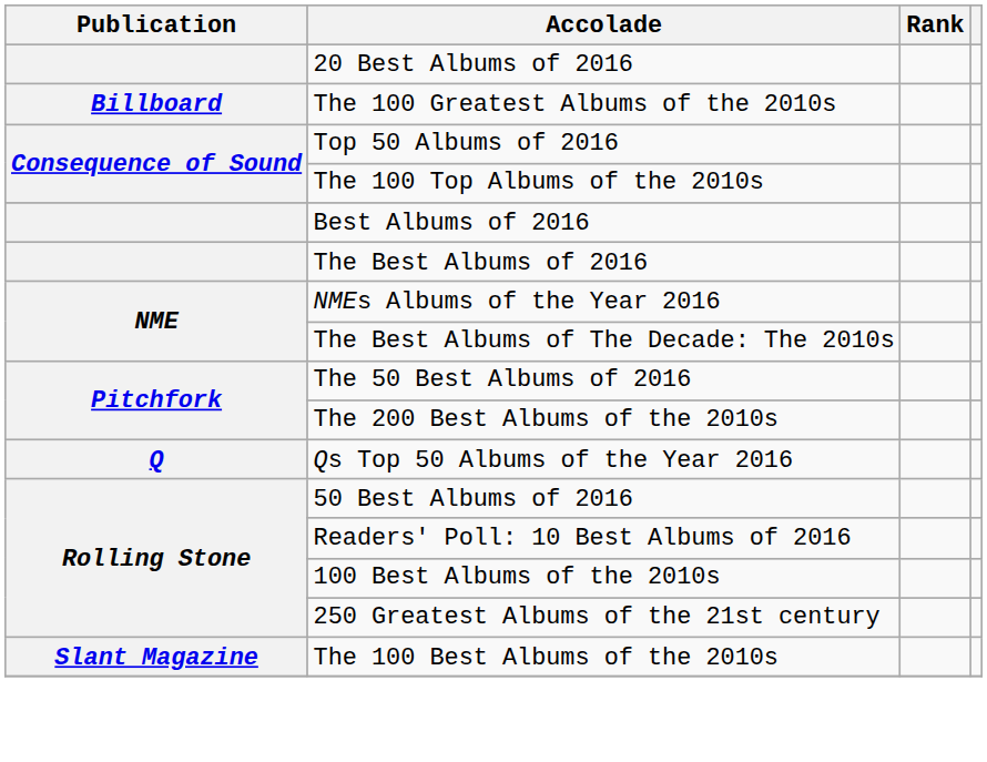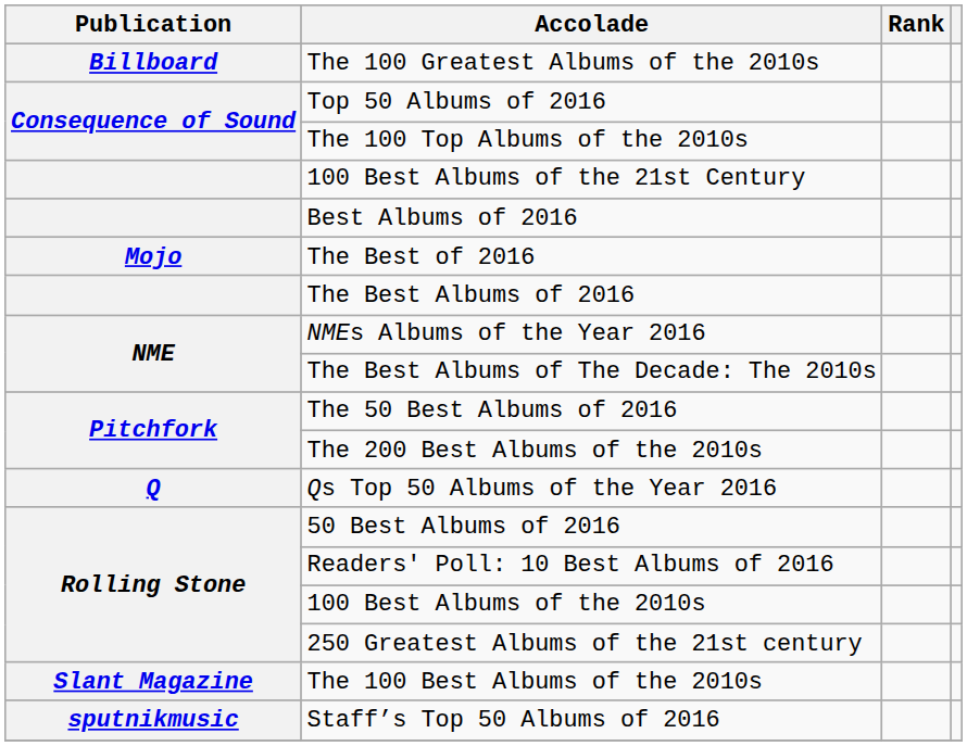- row: 20 Best Albums of 2016
+ row: 100 Best Albums of the 21st Century
+ row: Mojo | The Best of 2016
+ row: sputnikmusic | Staff’s Top 50 Albums of 2016
